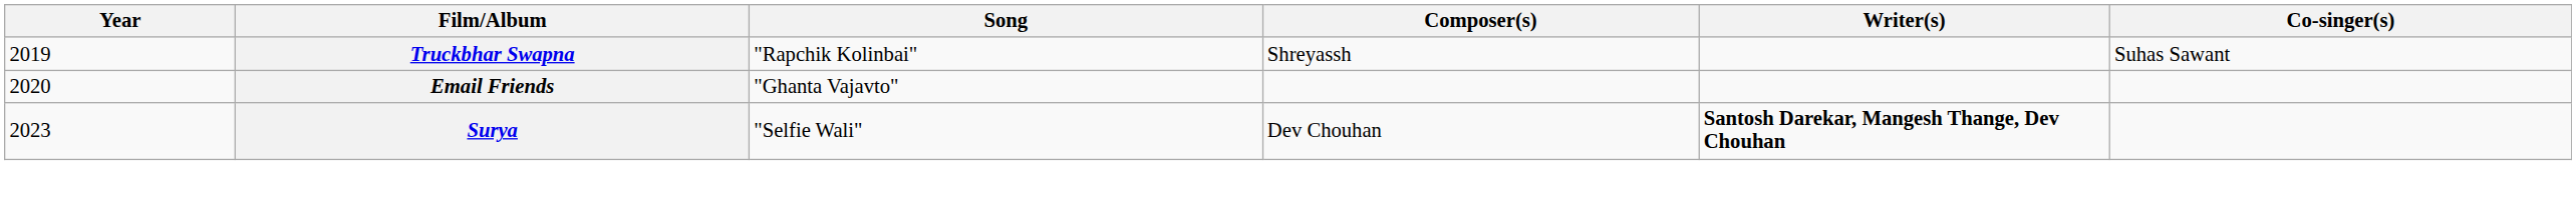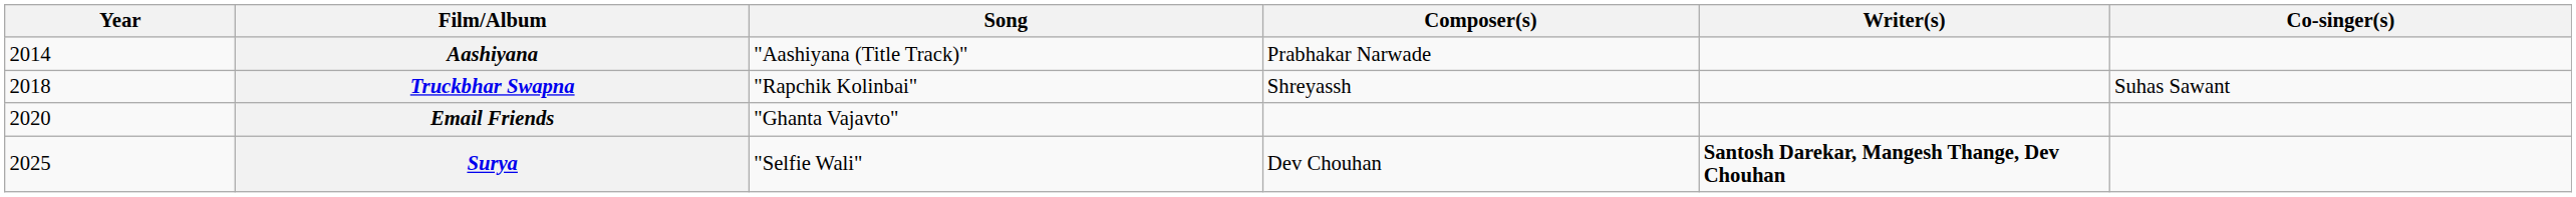+ row: 2014 | Aashiyana | "Aashiyana (Title Track)" | Prabhakar Narwade
Truckbhar Swapna | Year: 2019 -> 2018
Surya | Year: 2023 -> 2025
